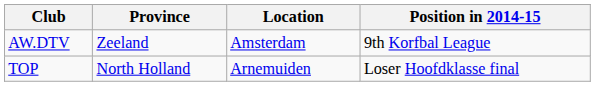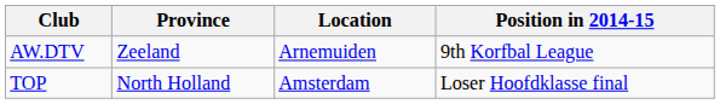AW.DTV | Location: Amsterdam -> Arnemuiden
TOP | Location: Arnemuiden -> Amsterdam
